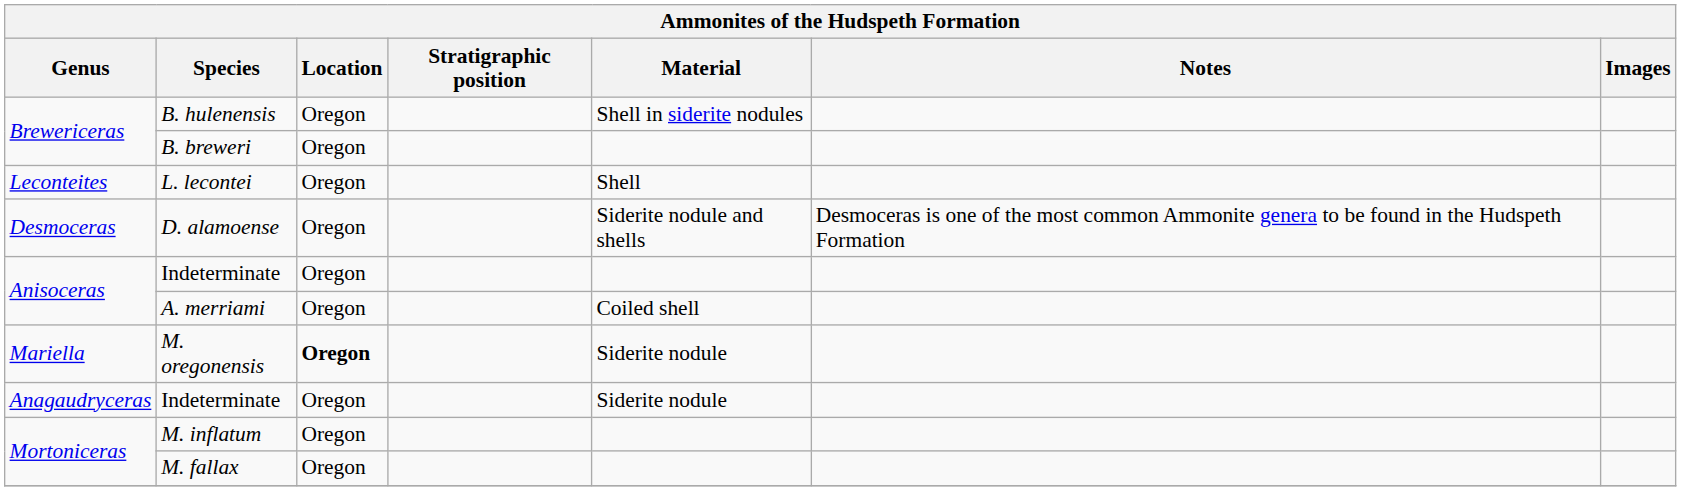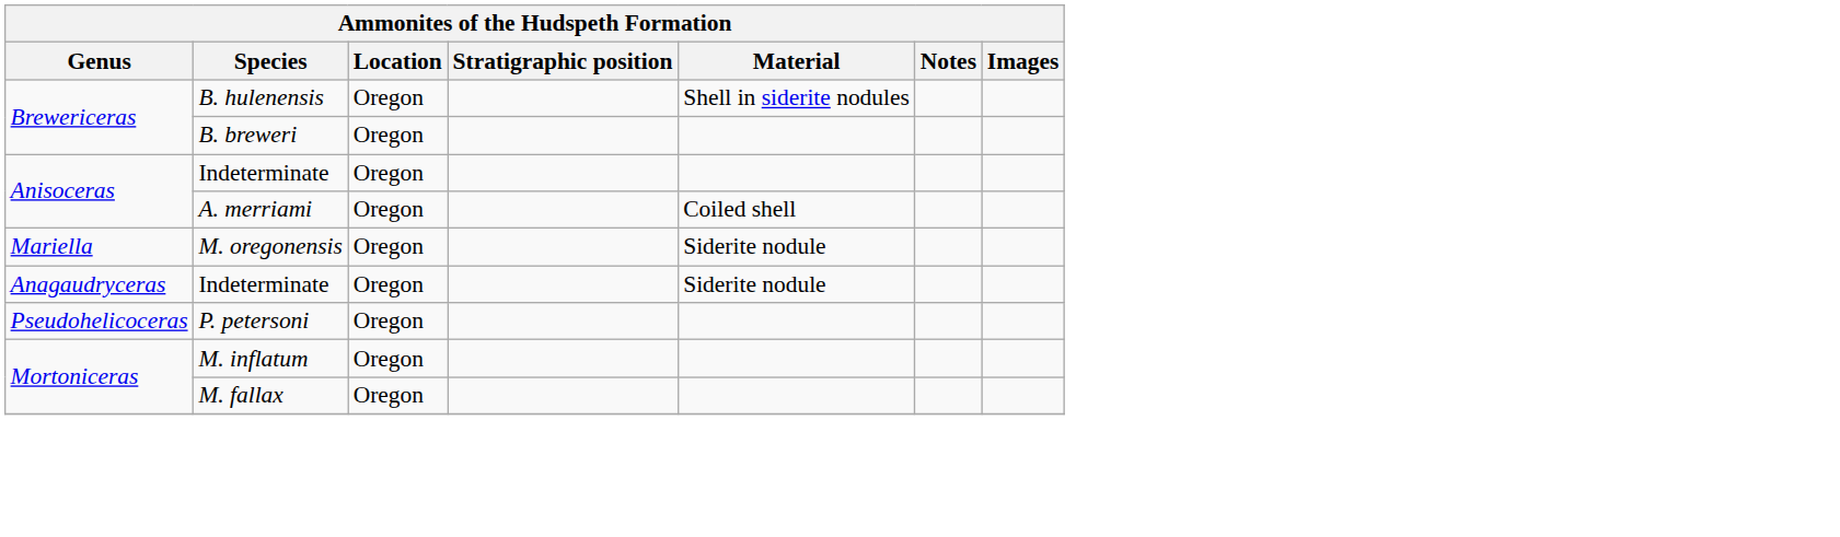- row: Leconteites | L. lecontei | Oregon | Shell
- row: Desmoceras | D. alamoense | Oregon | Siderite nodule and shells | Desmoceras is one of the most common Ammonite genera to be found in the Hudspeth Formation
M. oregonensis | Location: bold -> normal
+ row: Pseudohelicoceras | P. petersoni | Oregon
